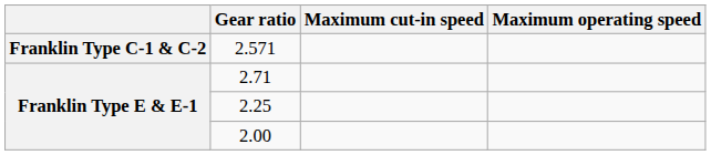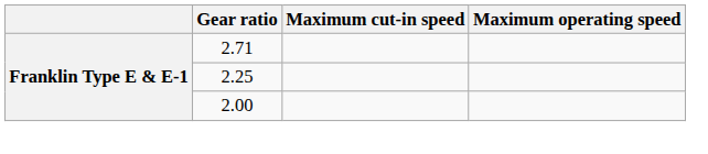- row: Franklin Type C-1 & C-2 | 2.571
